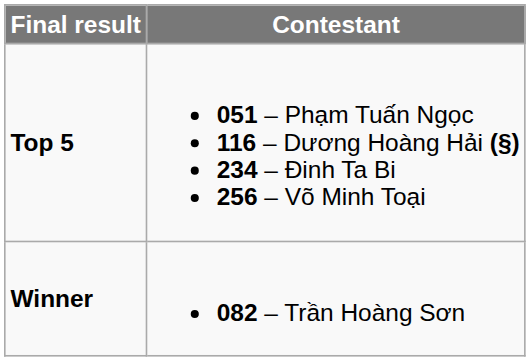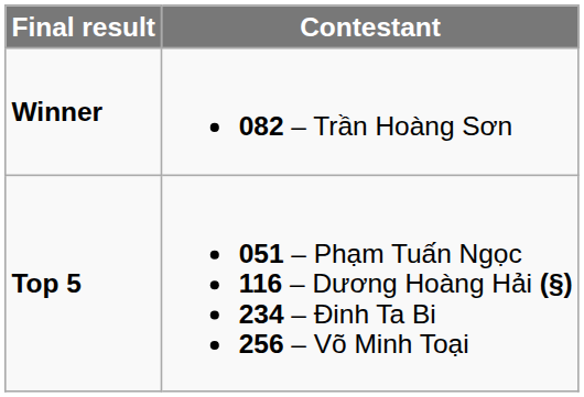rows swapped: Winner <-> Top 5
